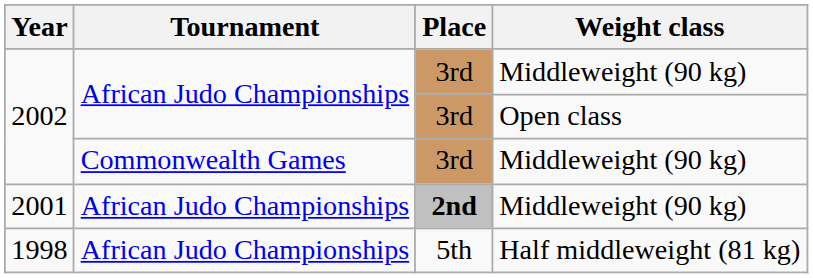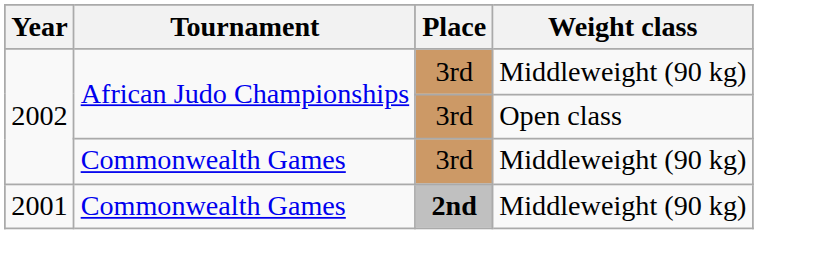2001 | Tournament: African Judo Championships -> Commonwealth Games
- row: 1998 | African Judo Championships | 5th | Half middleweight (81 kg)
